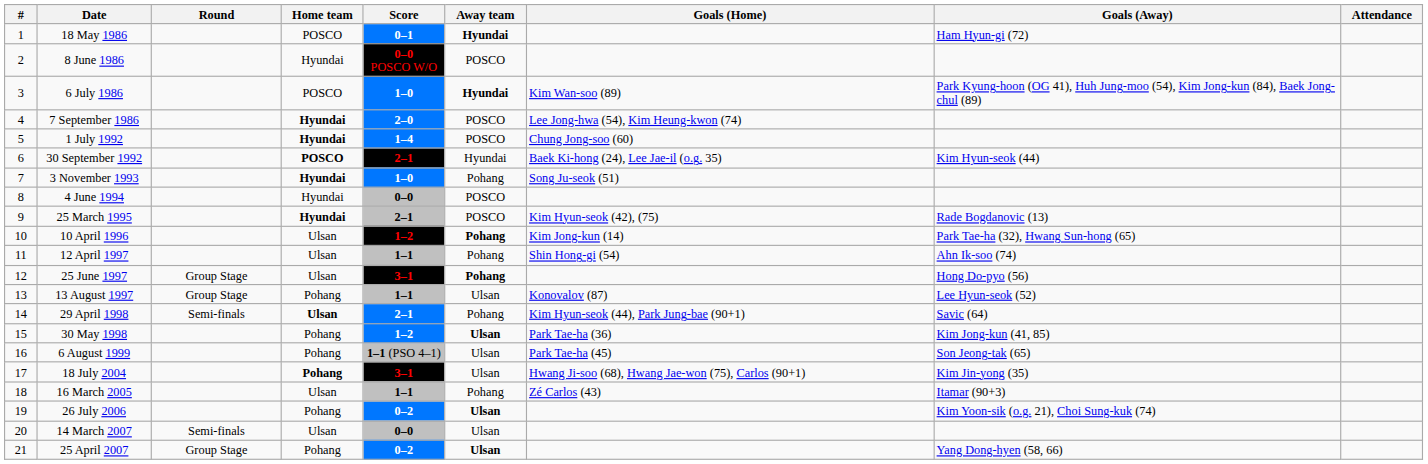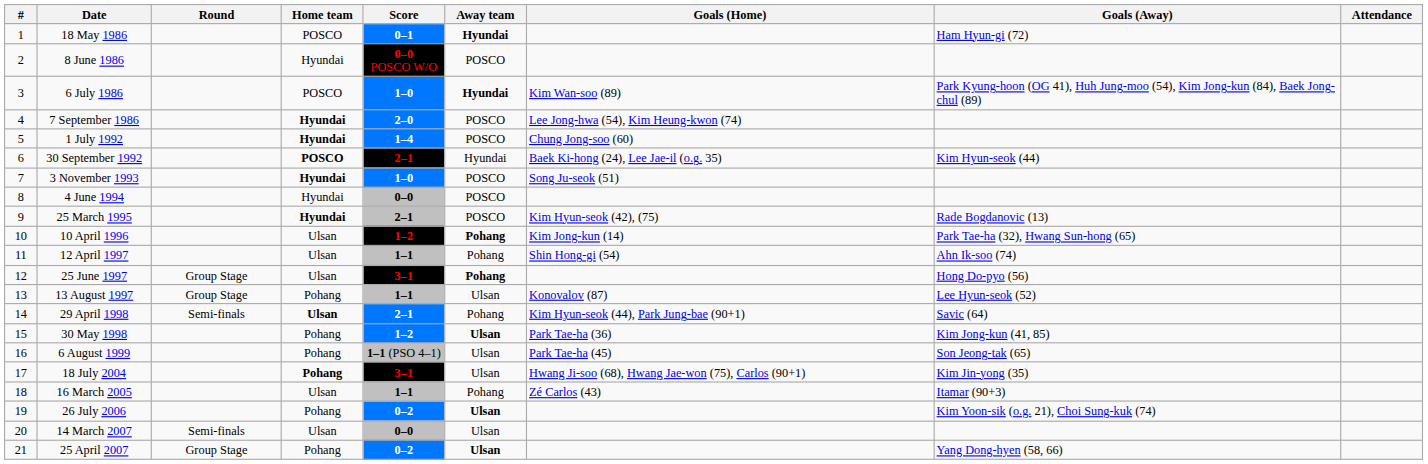3 November 1993 | Away team: Pohang -> POSCO
